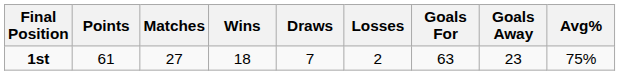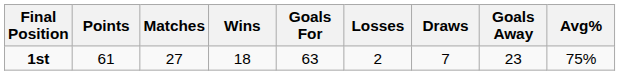columns swapped: Draws <-> Goals For
